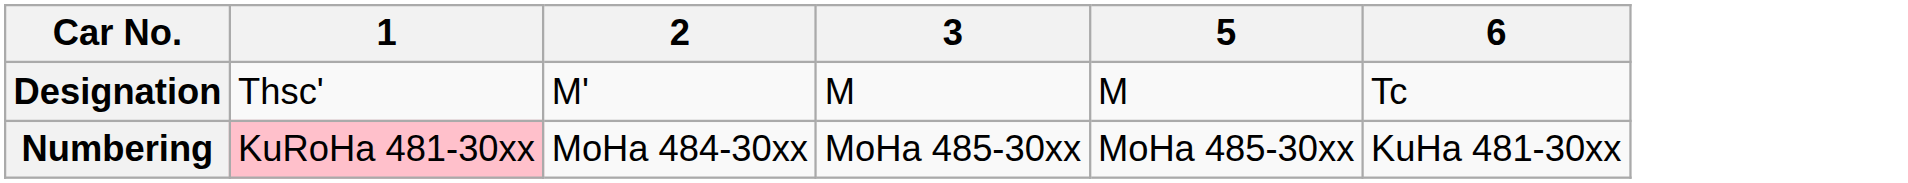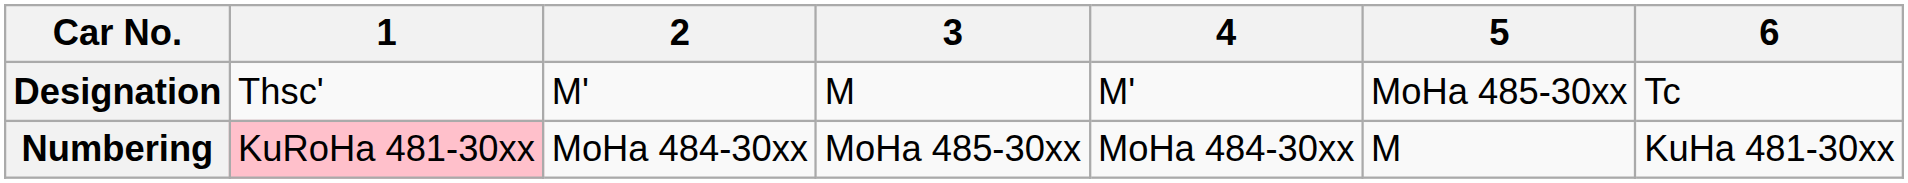+ column: 4 | M' | MoHa 484-30xx
Designation | 5: M -> MoHa 485-30xx
Numbering | 5: MoHa 485-30xx -> M
